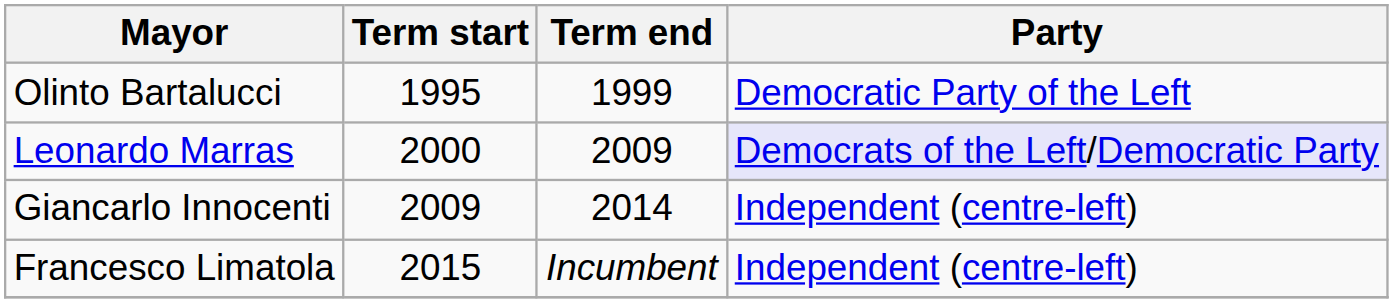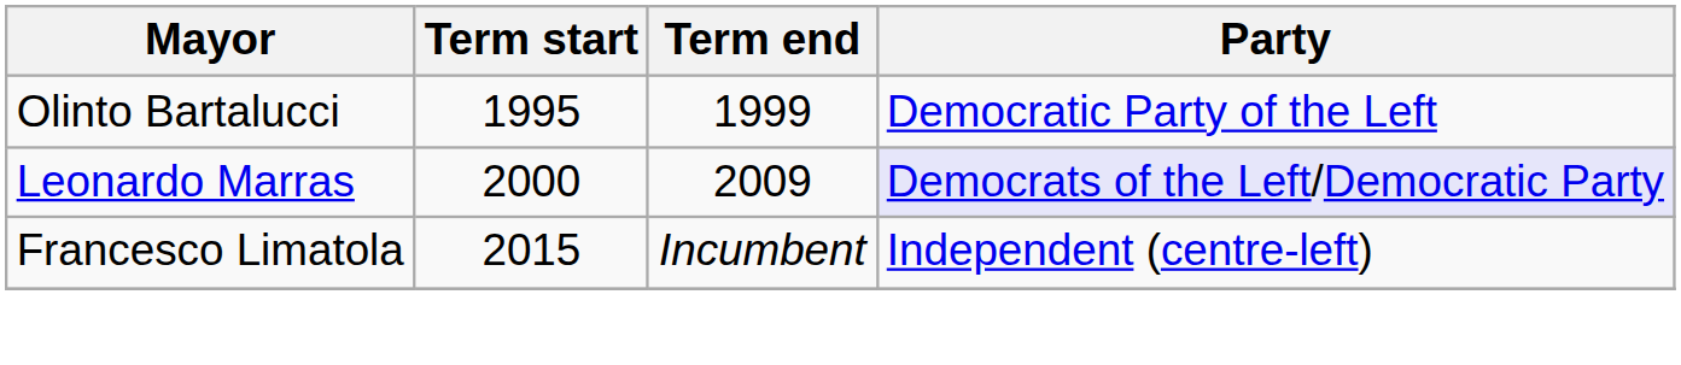- row: Giancarlo Innocenti | 2009 | 2014 | Independent (centre-left)
